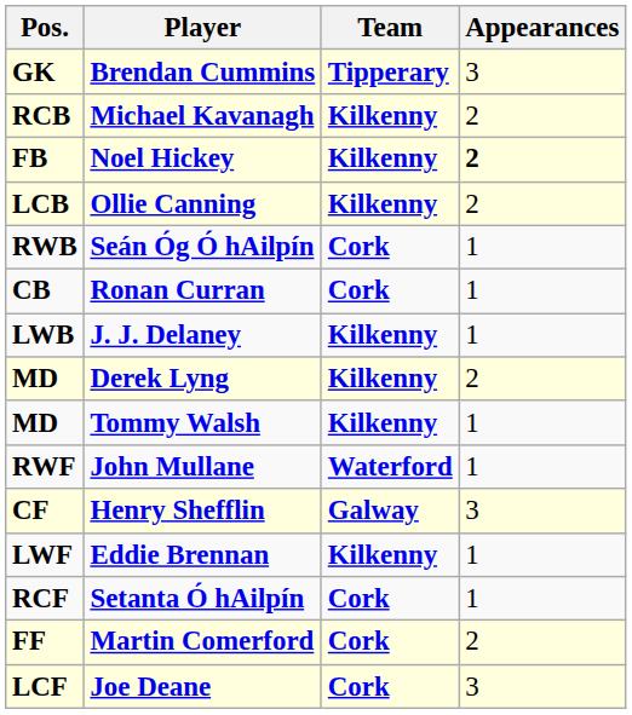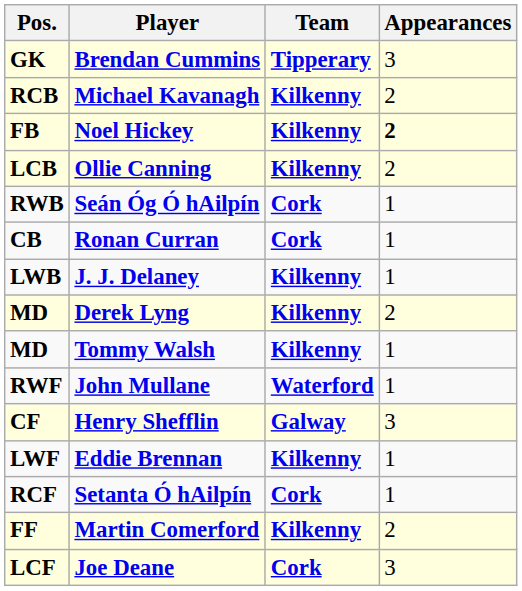Martin Comerford | Team: Cork -> Kilkenny
